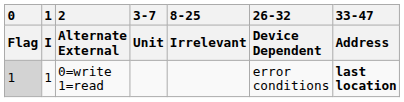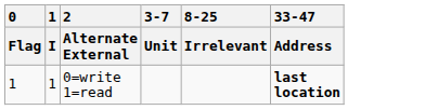- column: 26-32 | Device Dependent | error conditions
0=write 1=read | 0 / Flag: lightgrey background -> no background
